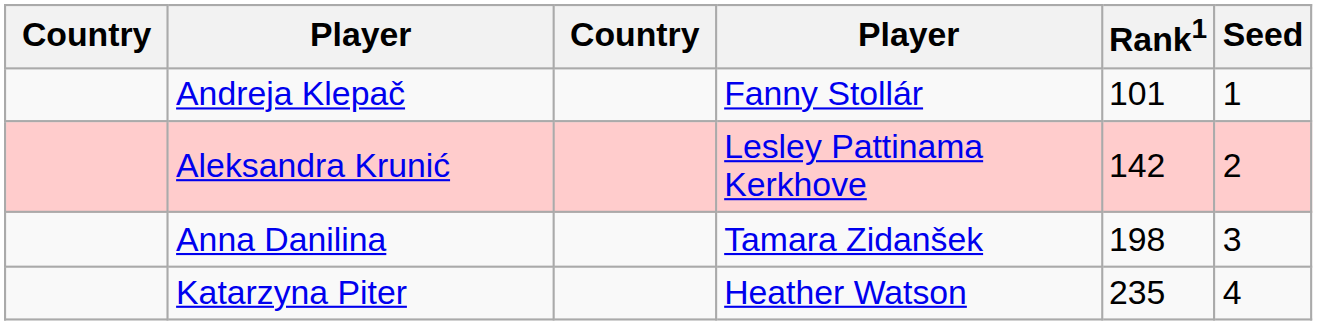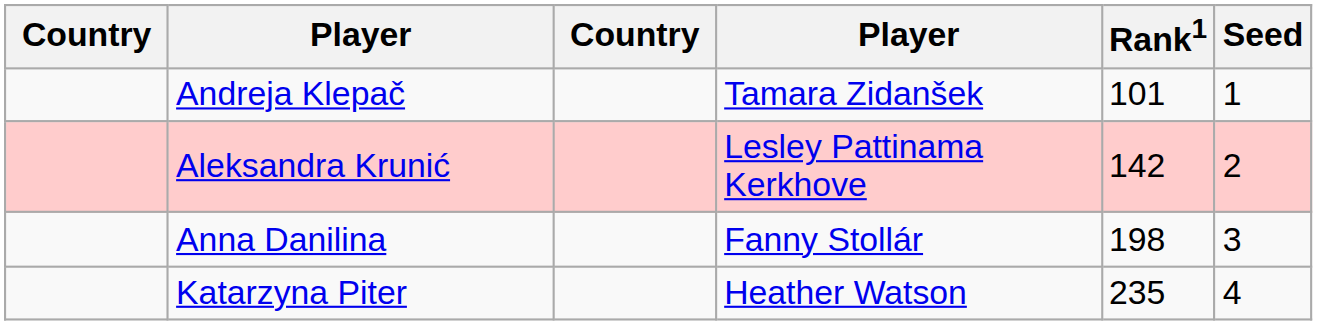Andreja Klepač | column 4: Fanny Stollár -> Tamara Zidanšek
Anna Danilina | column 4: Tamara Zidanšek -> Fanny Stollár
